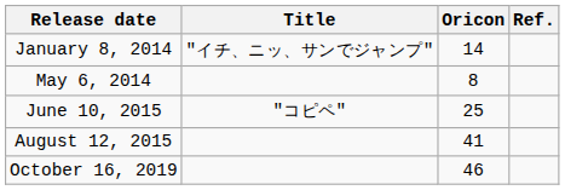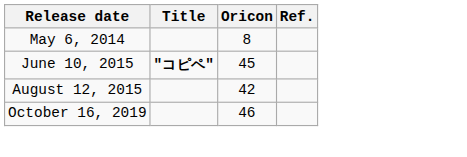- row: January 8, 2014 | "イチ、ニッ、サンでジャンプ" | 14
June 10, 2015 | Title: normal -> bold
June 10, 2015 | Oricon: 25 -> 45
August 12, 2015 | Oricon: 41 -> 42
